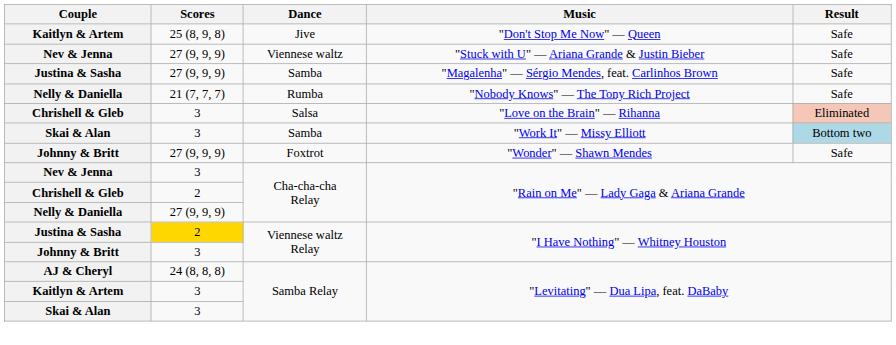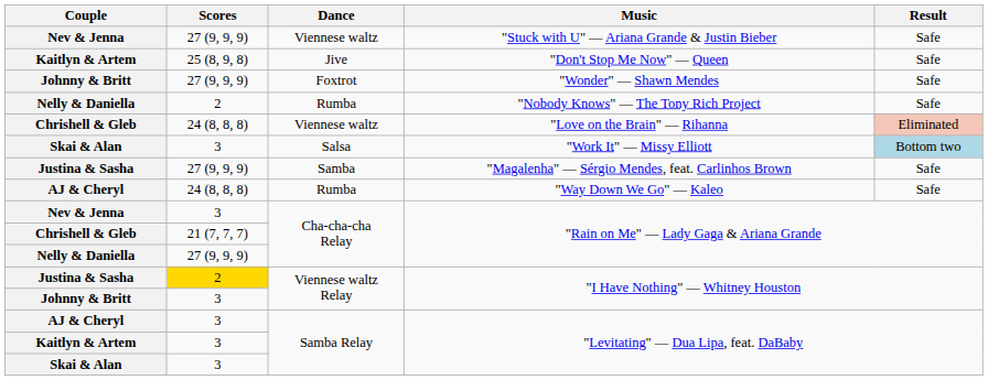rows swapped: "Don't Stop Me Now" — Queen <-> "Stuck with U" — Ariana Grande & Justin Bieber
rows swapped: "Magalenha" — Sérgio Mendes, feat. Carlinhos Brown <-> "Wonder" — Shawn Mendes
"Nobody Knows" — The Tony Rich Project | Scores: 21 (7, 7, 7) -> 2
"Love on the Brain" — Rihanna | Scores: 3 -> 24 (8, 8, 8)
"Love on the Brain" — Rihanna | Dance: Salsa -> Viennese waltz
"Work It" — Missy Elliott | Dance: Samba -> Salsa
+ row: AJ & Cheryl | 24 (8, 8, 8) | Rumba | "Way Down We Go" — Kaleo | Safe
Chrishell & Gleb / "Rain on Me" — Lady Gaga & Ariana Grande | Scores: 2 -> 21 (7, 7, 7)
AJ & Cheryl / "Levitating" — Dua Lipa, feat. DaBaby | Scores: 24 (8, 8, 8) -> 3
